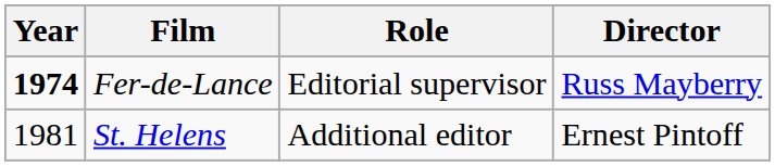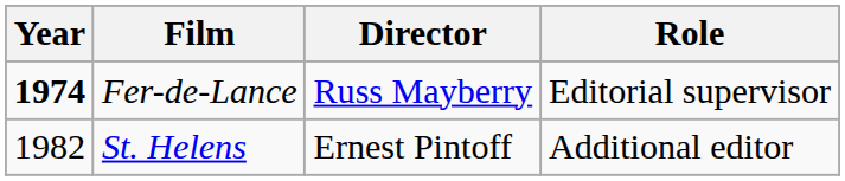columns swapped: Director <-> Role
St. Helens | Year: 1981 -> 1982
